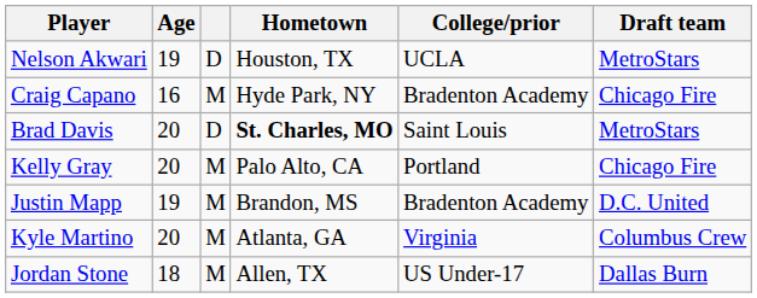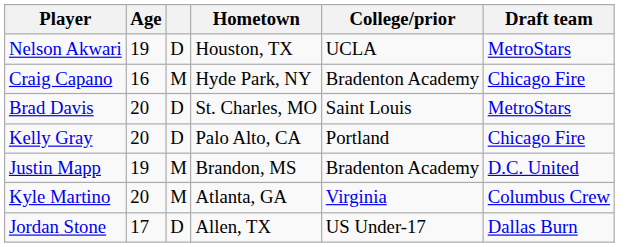Brad Davis | Hometown: bold -> normal
Kelly Gray | column 3: M -> D
Jordan Stone | Age: 18 -> 17
Jordan Stone | column 3: M -> D
